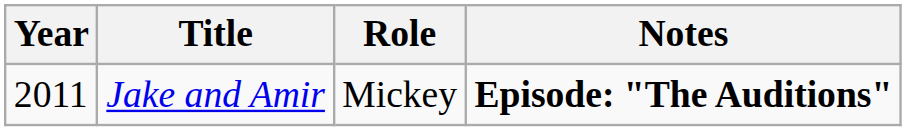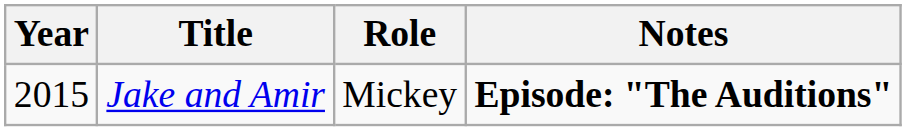Jake and Amir | Year: 2011 -> 2015
